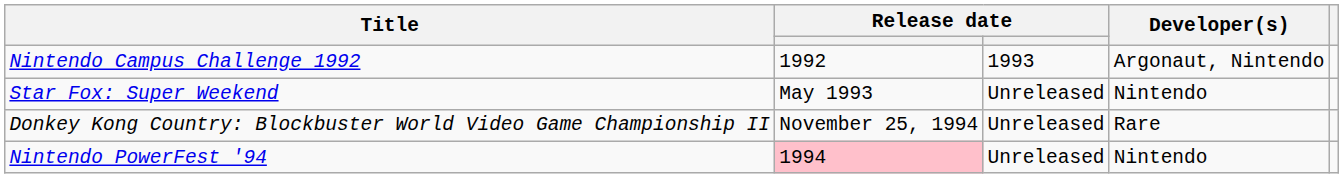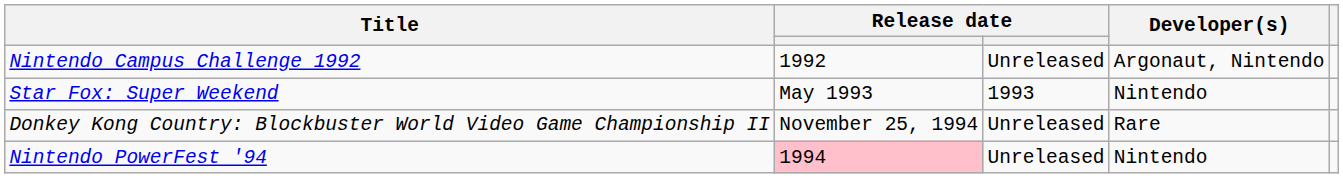Nintendo Campus Challenge 1992 | column 3: 1993 -> Unreleased
Star Fox: Super Weekend | column 3: Unreleased -> 1993
